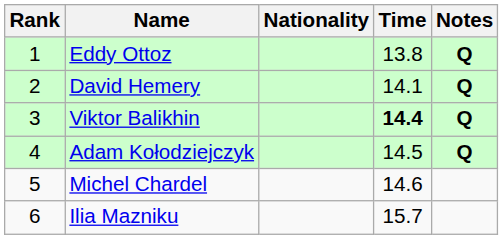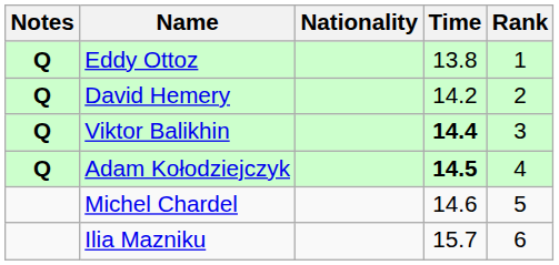columns swapped: Rank <-> Notes
David Hemery | Time: 14.1 -> 14.2
Adam Kołodziejczyk | Time: normal -> bold
